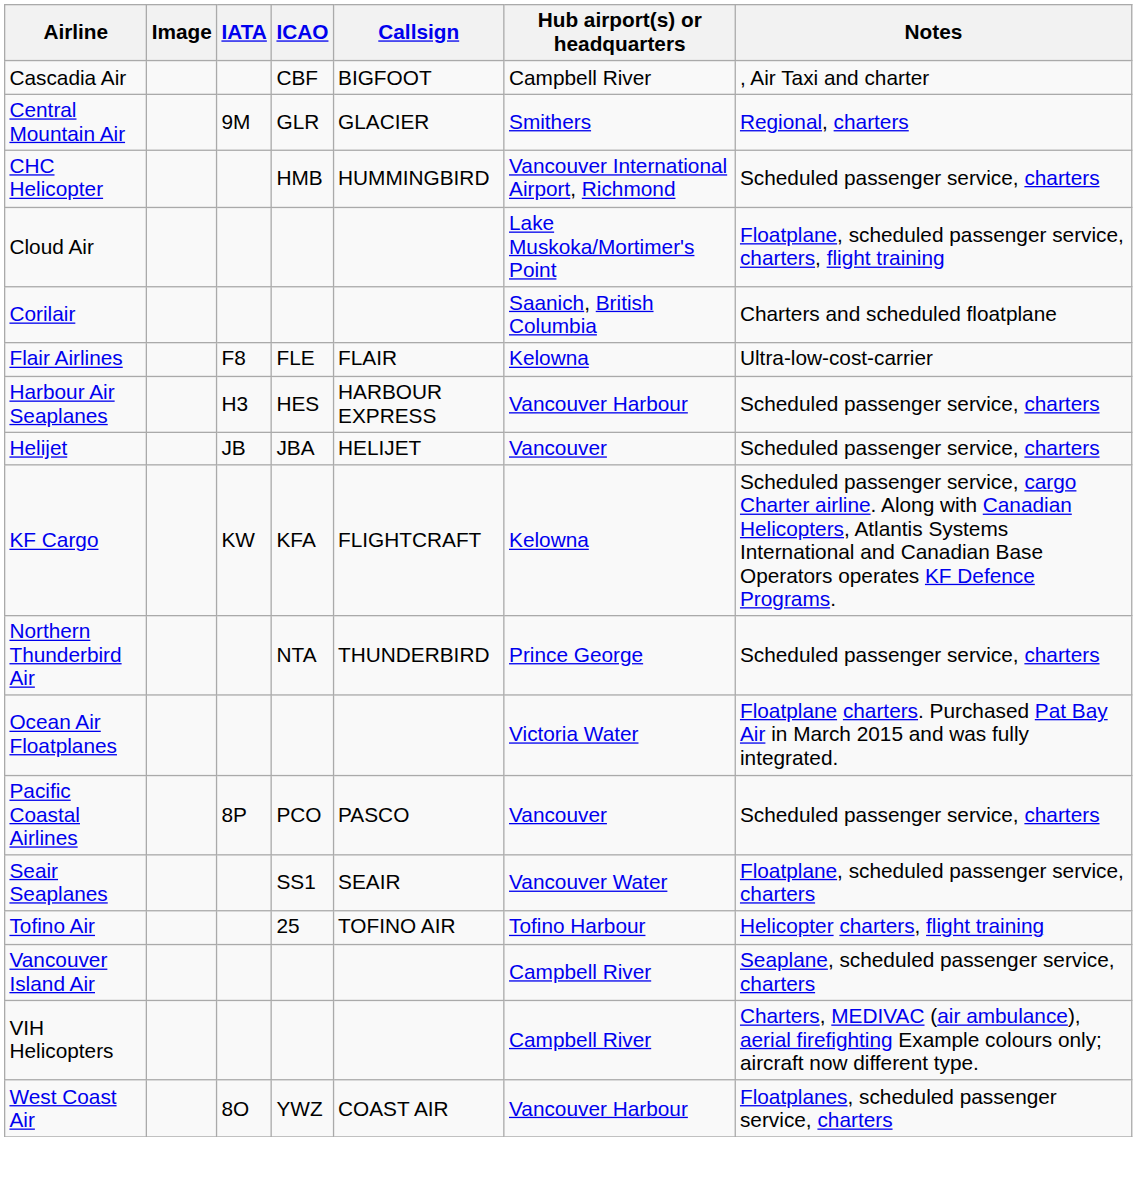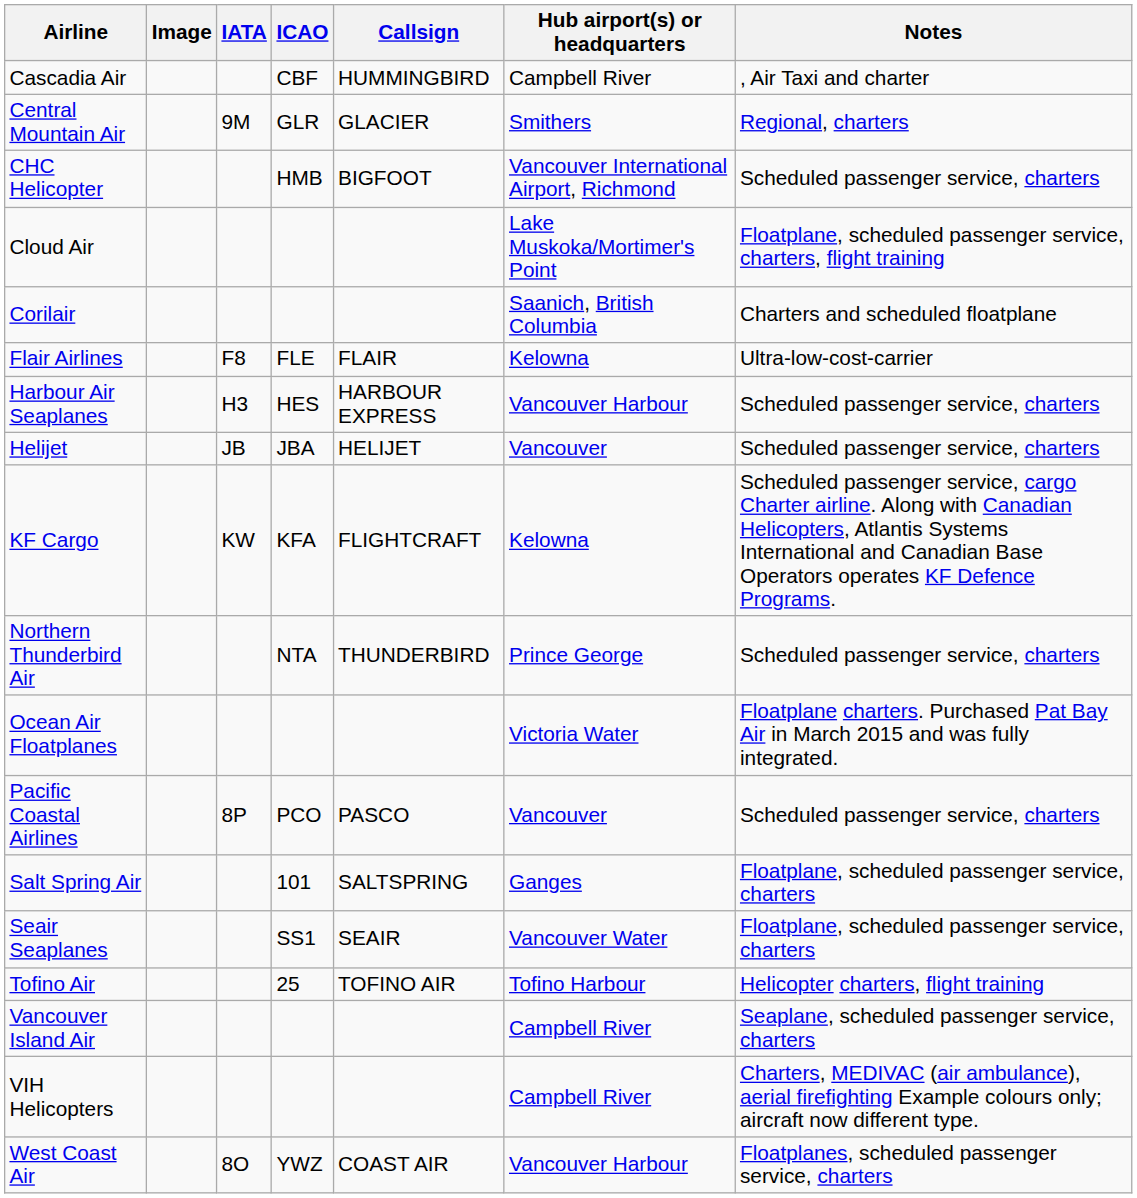Cascadia Air | Callsign: BIGFOOT -> HUMMINGBIRD
CHC Helicopter | Callsign: HUMMINGBIRD -> BIGFOOT
+ row: Salt Spring Air | 101 | SALTSPRING | Ganges | Floatplane, scheduled passenger service, charters
